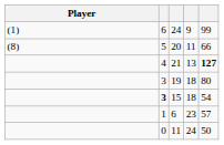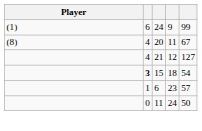20 | column 2: 5 -> 4
20 | column 5: 66 -> 67
21 | column 4: 13 -> 12
21 | column 5: bold -> normal
- row: 3 | 19 | 18 | 80
